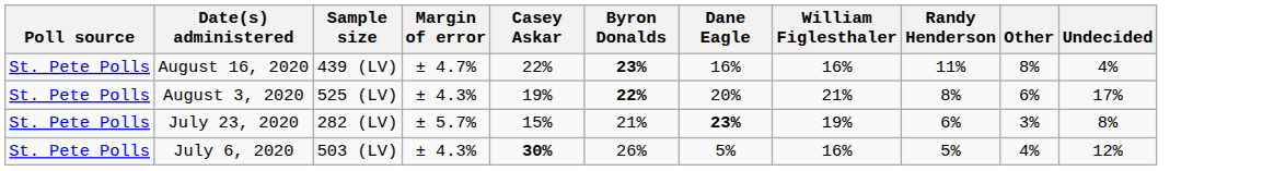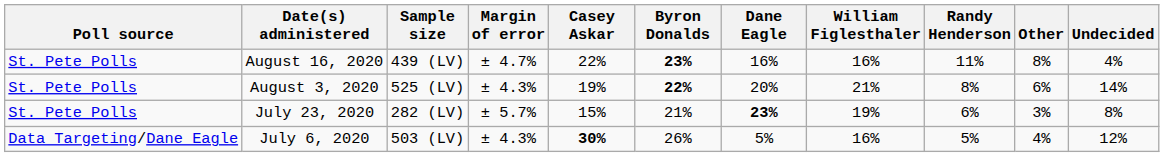August 3, 2020 | Undecided: 17% -> 14%
July 6, 2020 | Poll source: St. Pete Polls -> Data Targeting/Dane Eagle
